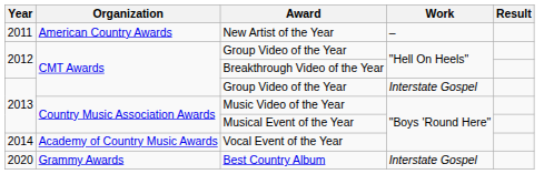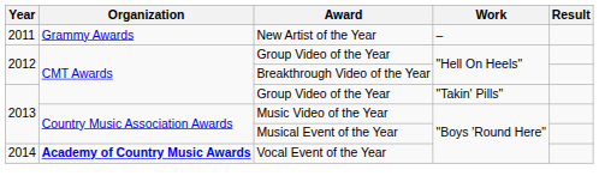New Artist of the Year | Organization: American Country Awards -> Grammy Awards
2013 / Group Video of the Year | Work: Interstate Gospel -> "Takin' Pills"
Vocal Event of the Year | Organization: normal -> bold
- row: 2020 | Grammy Awards | Best Country Album | Interstate Gospel
